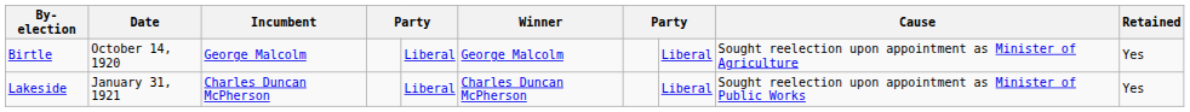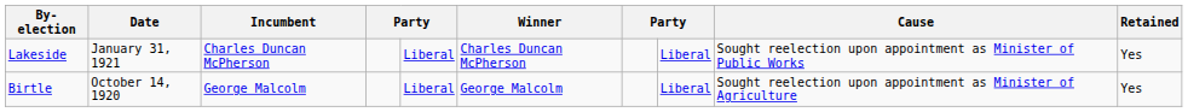rows swapped: Lakeside <-> Birtle
